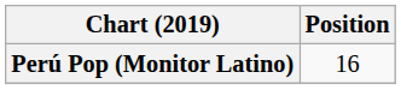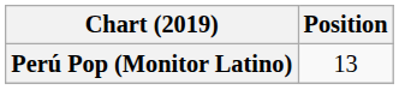Perú Pop (Monitor Latino) | Position: 16 -> 13
